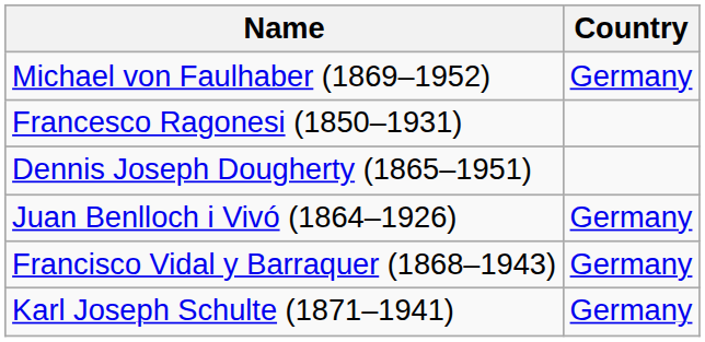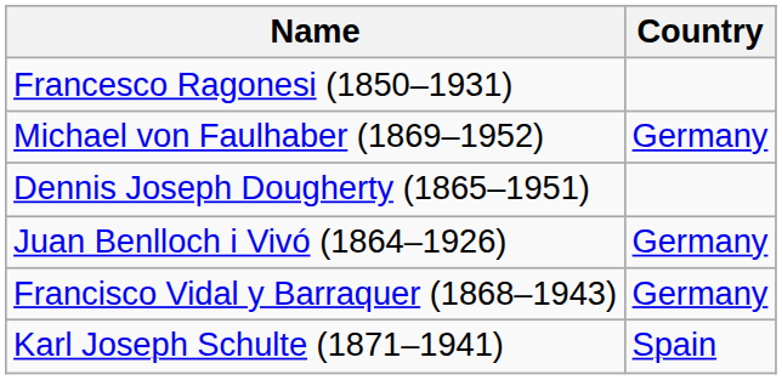rows swapped: Francesco Ragonesi (1850–1931) <-> Michael von Faulhaber (1869–1952)
Karl Joseph Schulte (1871–1941) | Country: Germany -> Spain
